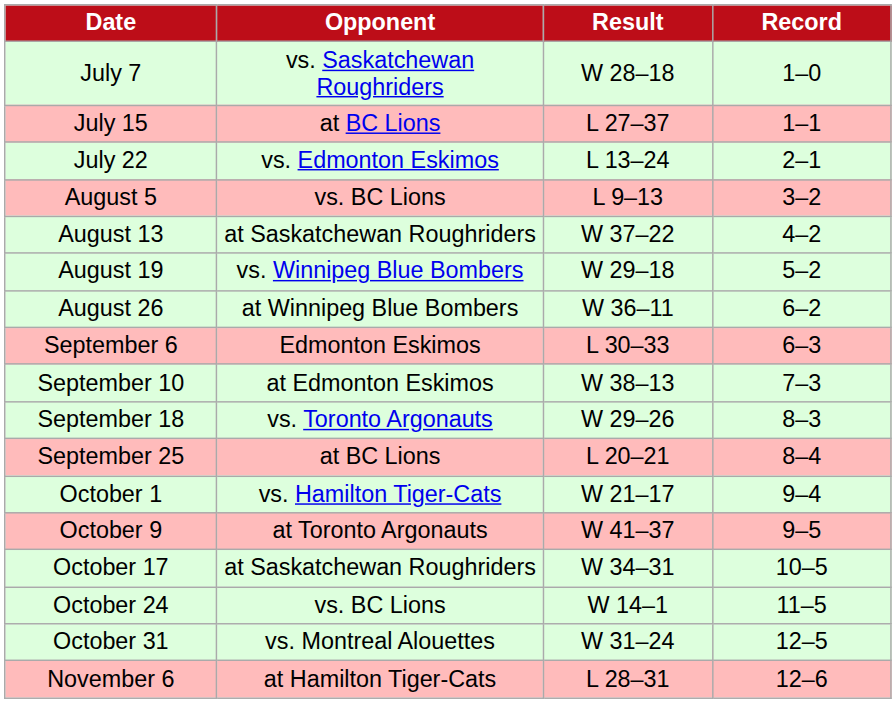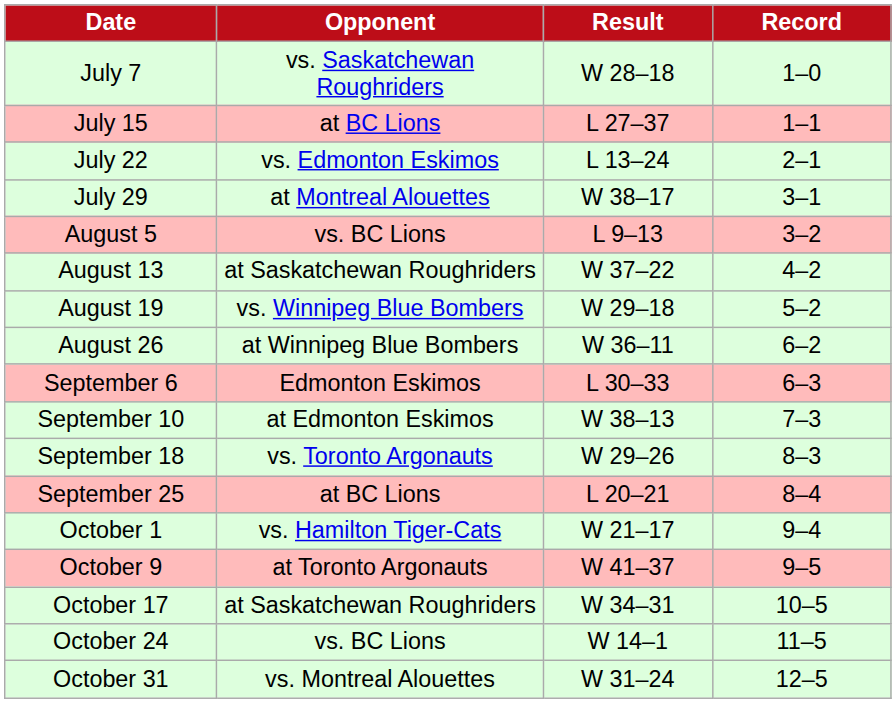+ row: July 29 | at Montreal Alouettes | W 38–17 | 3–1
- row: November 6 | at Hamilton Tiger-Cats | L 28–31 | 12–6
